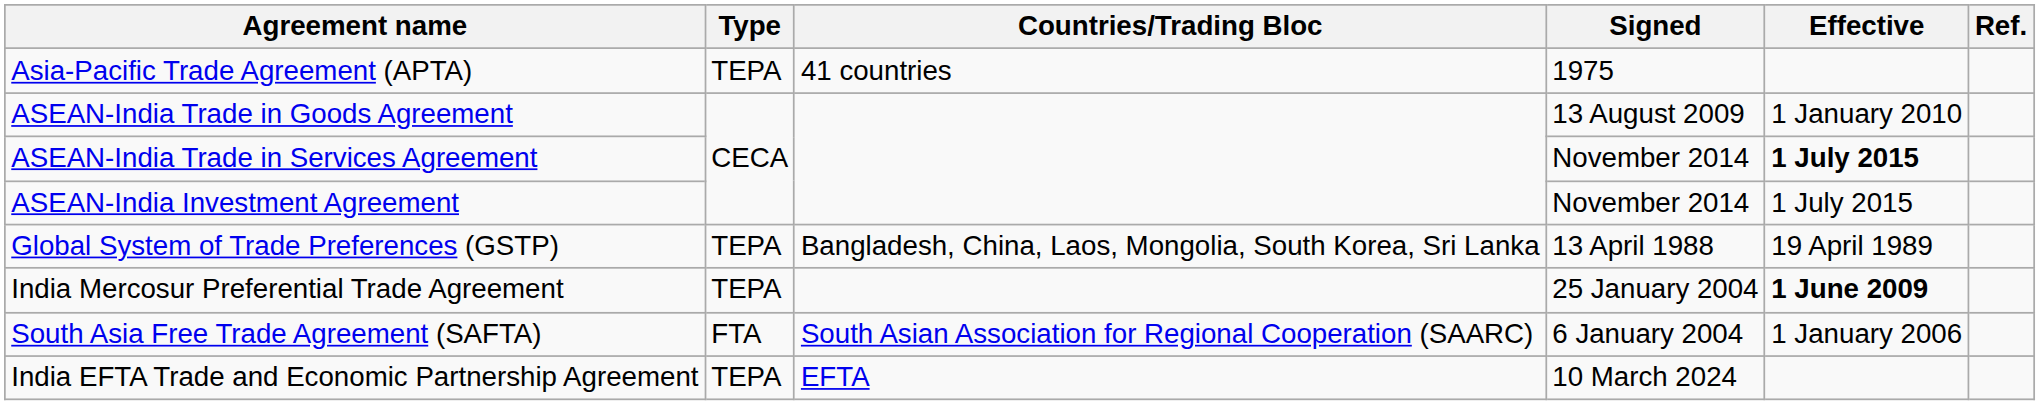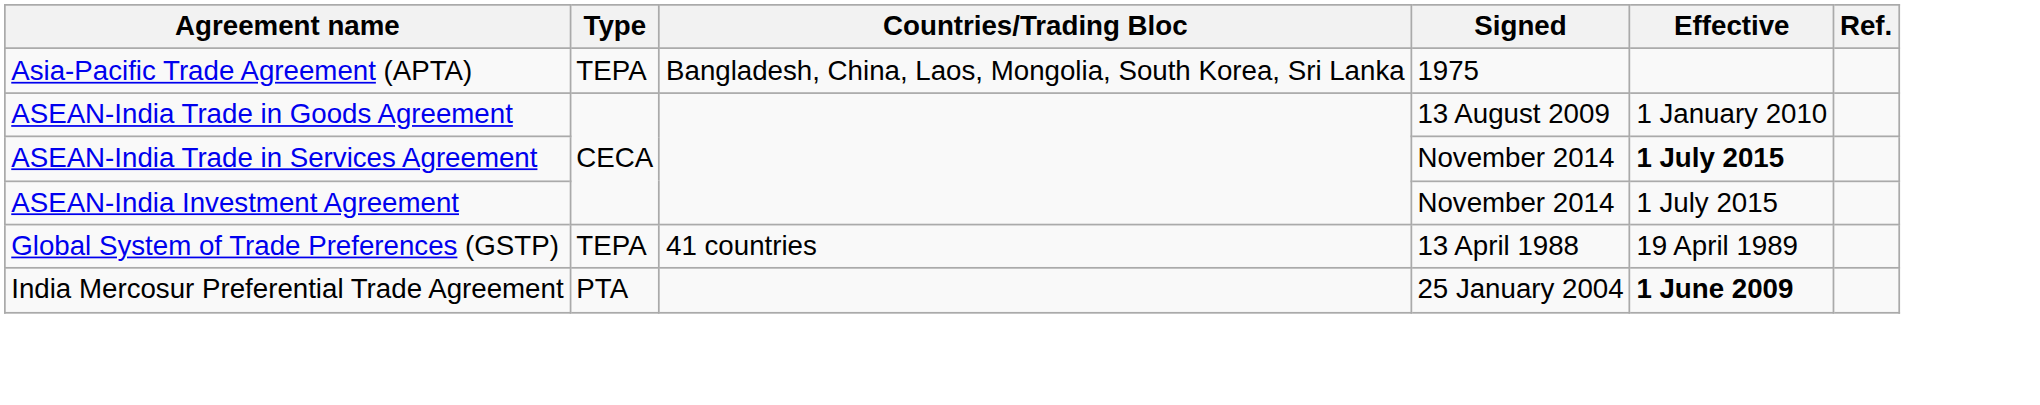Asia-Pacific Trade Agreement (APTA) | Countries/Trading Bloc: 41 countries -> Bangladesh, China, Laos, Mongolia, South Korea, Sri Lanka
Global System of Trade Preferences (GSTP) | Countries/Trading Bloc: Bangladesh, China, Laos, Mongolia, South Korea, Sri Lanka -> 41 countries
India Mercosur Preferential Trade Agreement | Type: TEPA -> PTA
- row: South Asia Free Trade Agreement (SAFTA) | FTA | South Asian Association for Regional Cooperation (SAARC) | 6 January 2004 | 1 January 2006
- row: India EFTA Trade and Economic Partnership Agreement | TEPA | EFTA | 10 March 2024
